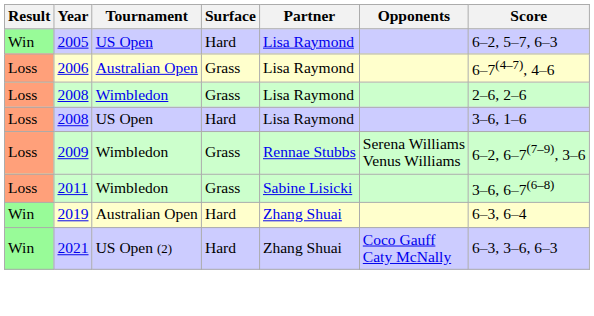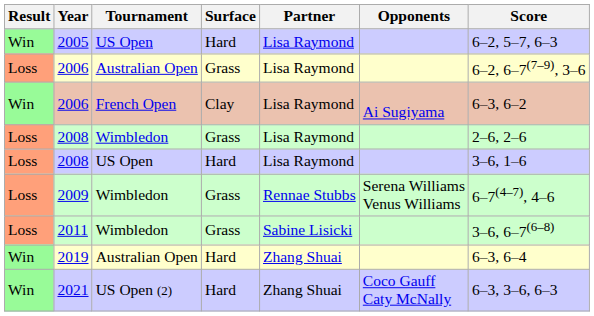2006 / Australian Open | Score: 6–7(4–7), 4–6 -> 6–2, 6–7(7–9), 3–6
+ row: Win | 2006 | French Open | Clay | Lisa Raymond | Ai Sugiyama | 6–3, 6–2
2009 | Score: 6–2, 6–7(7–9), 3–6 -> 6–7(4–7), 4–6
